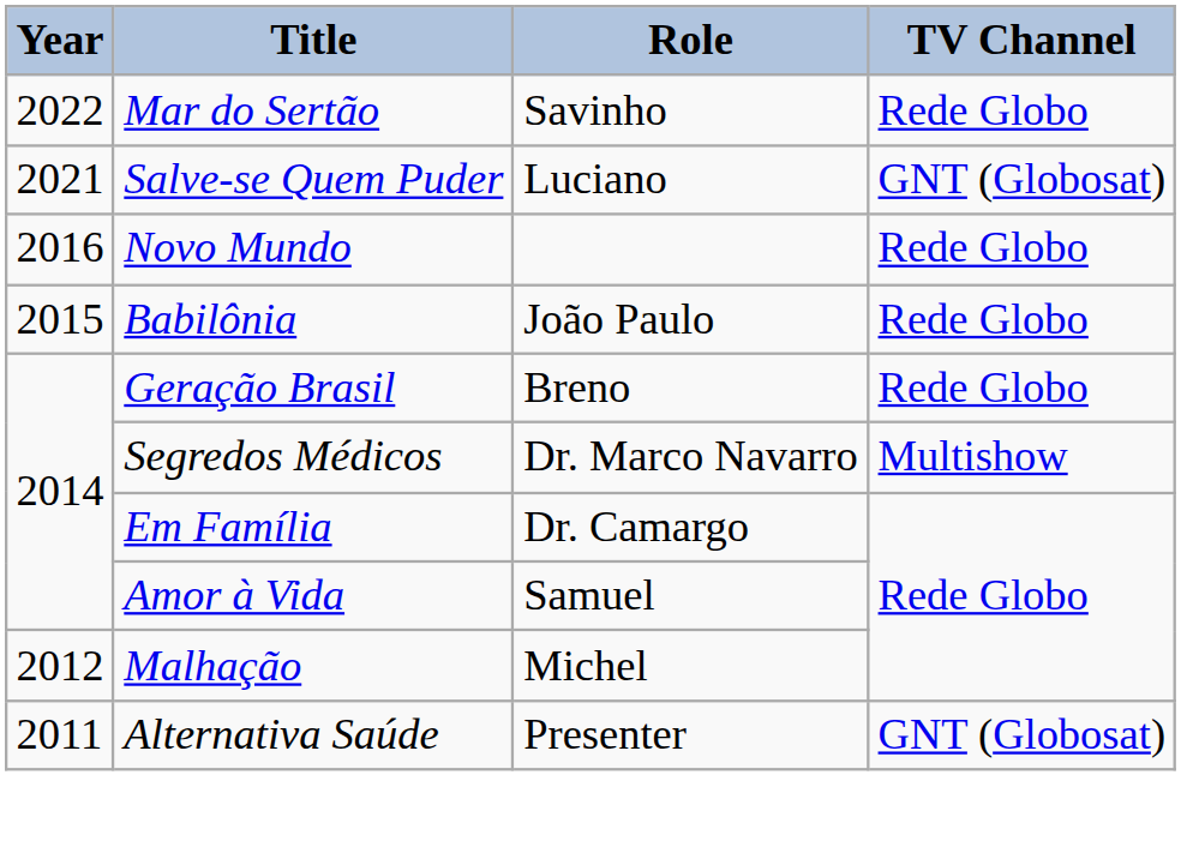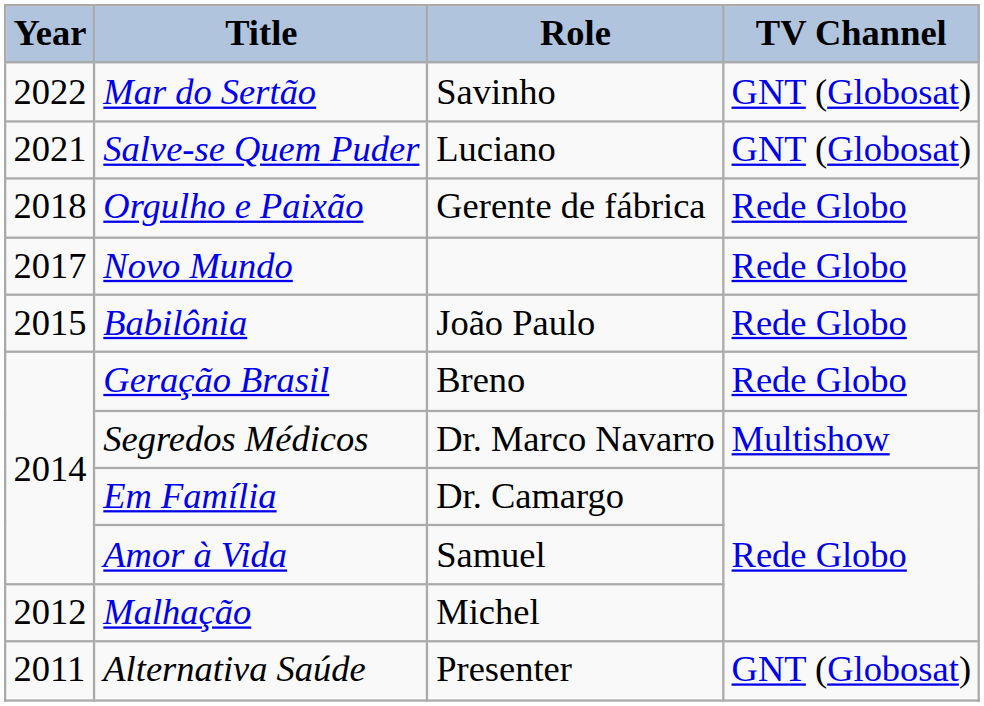Mar do Sertão | TV Channel: Rede Globo -> GNT (Globosat)
+ row: 2018 | Orgulho e Paixão | Gerente de fábrica | Rede Globo
Novo Mundo | Year: 2016 -> 2017
